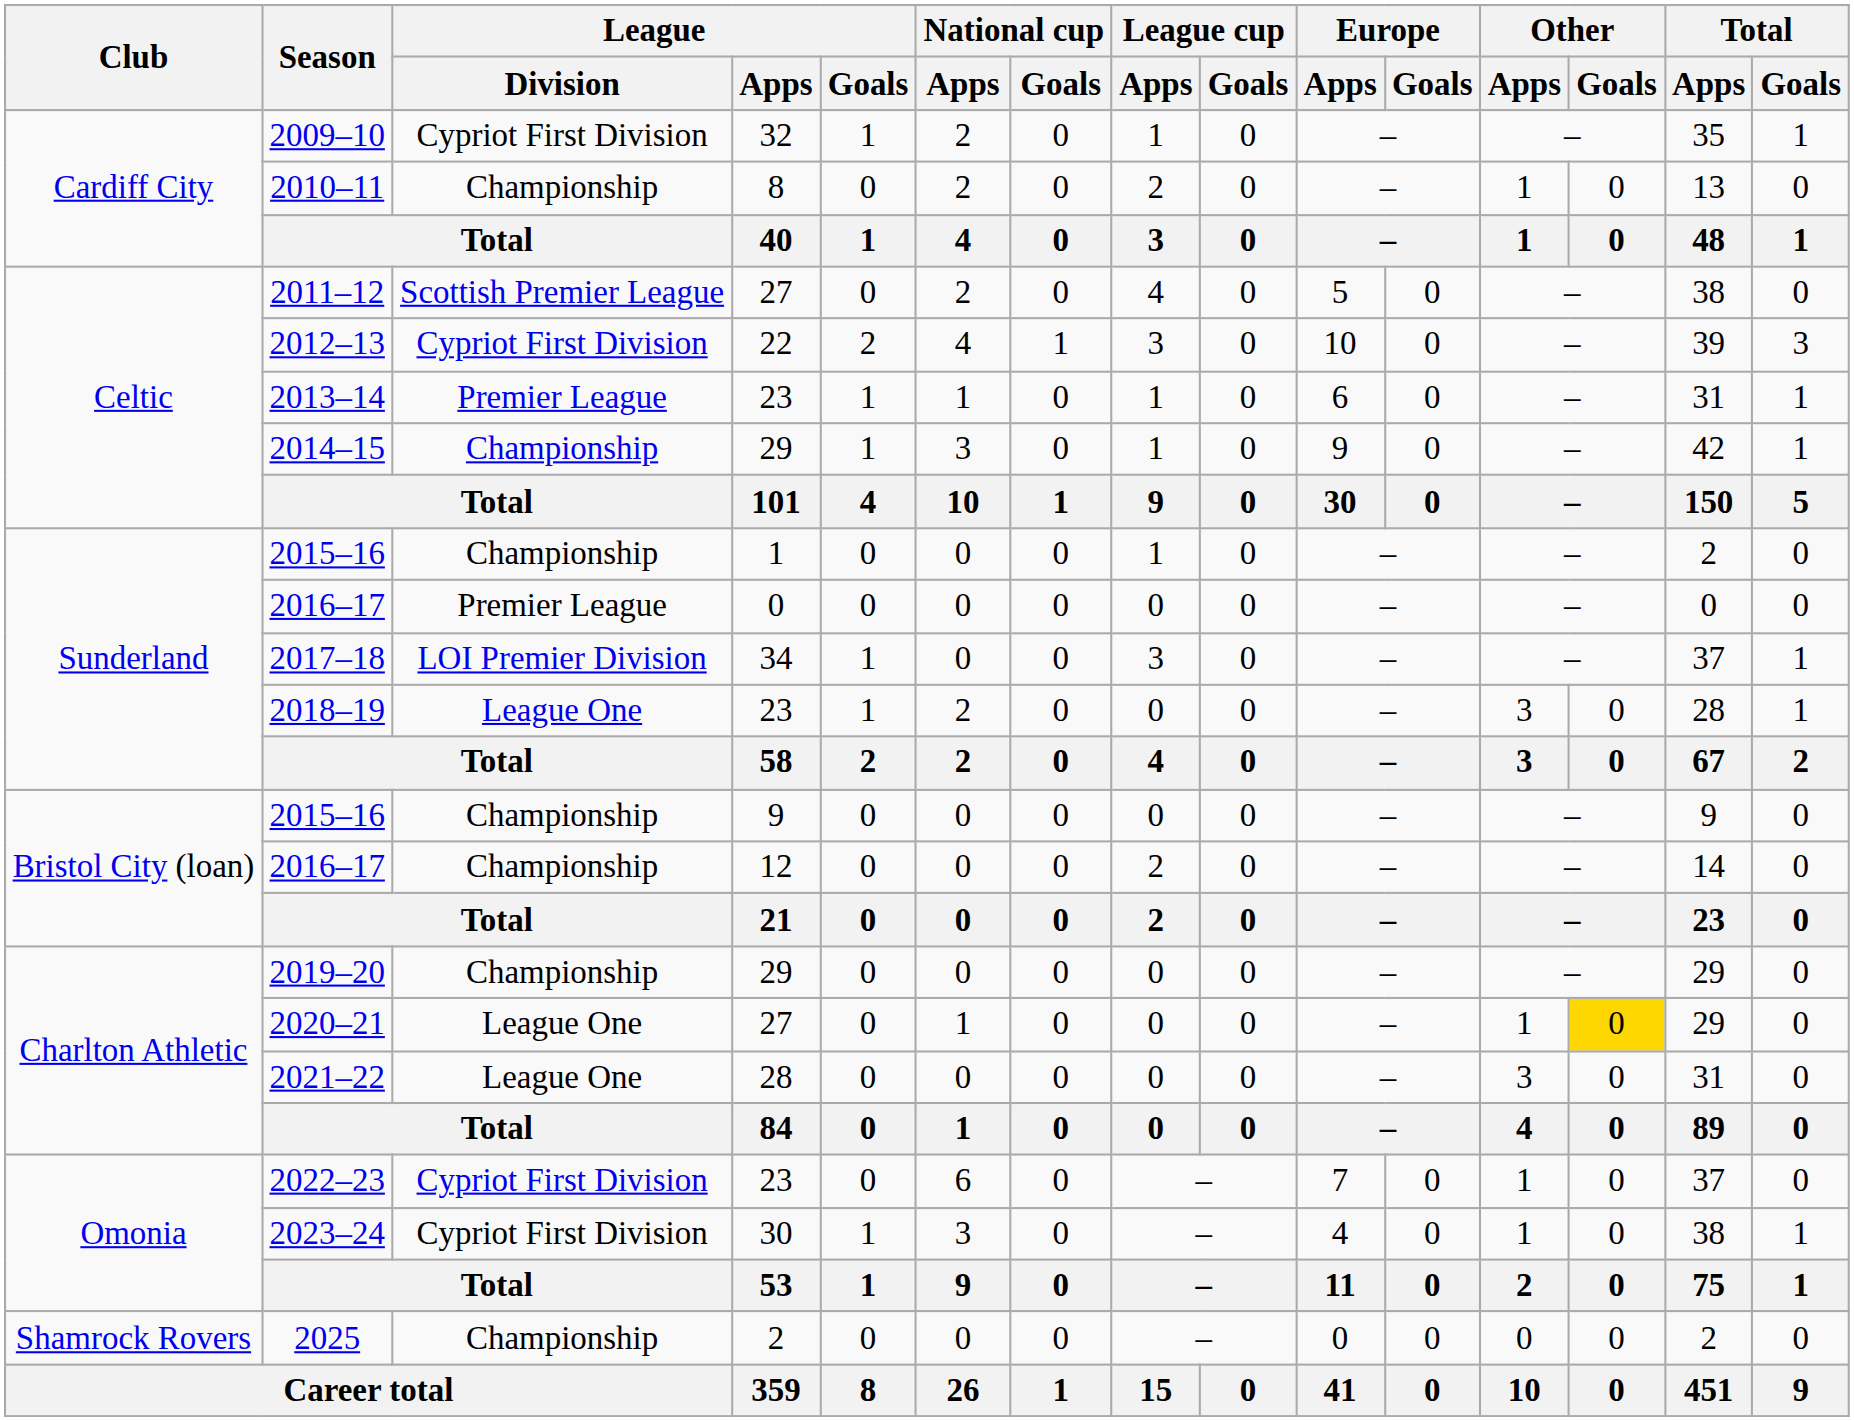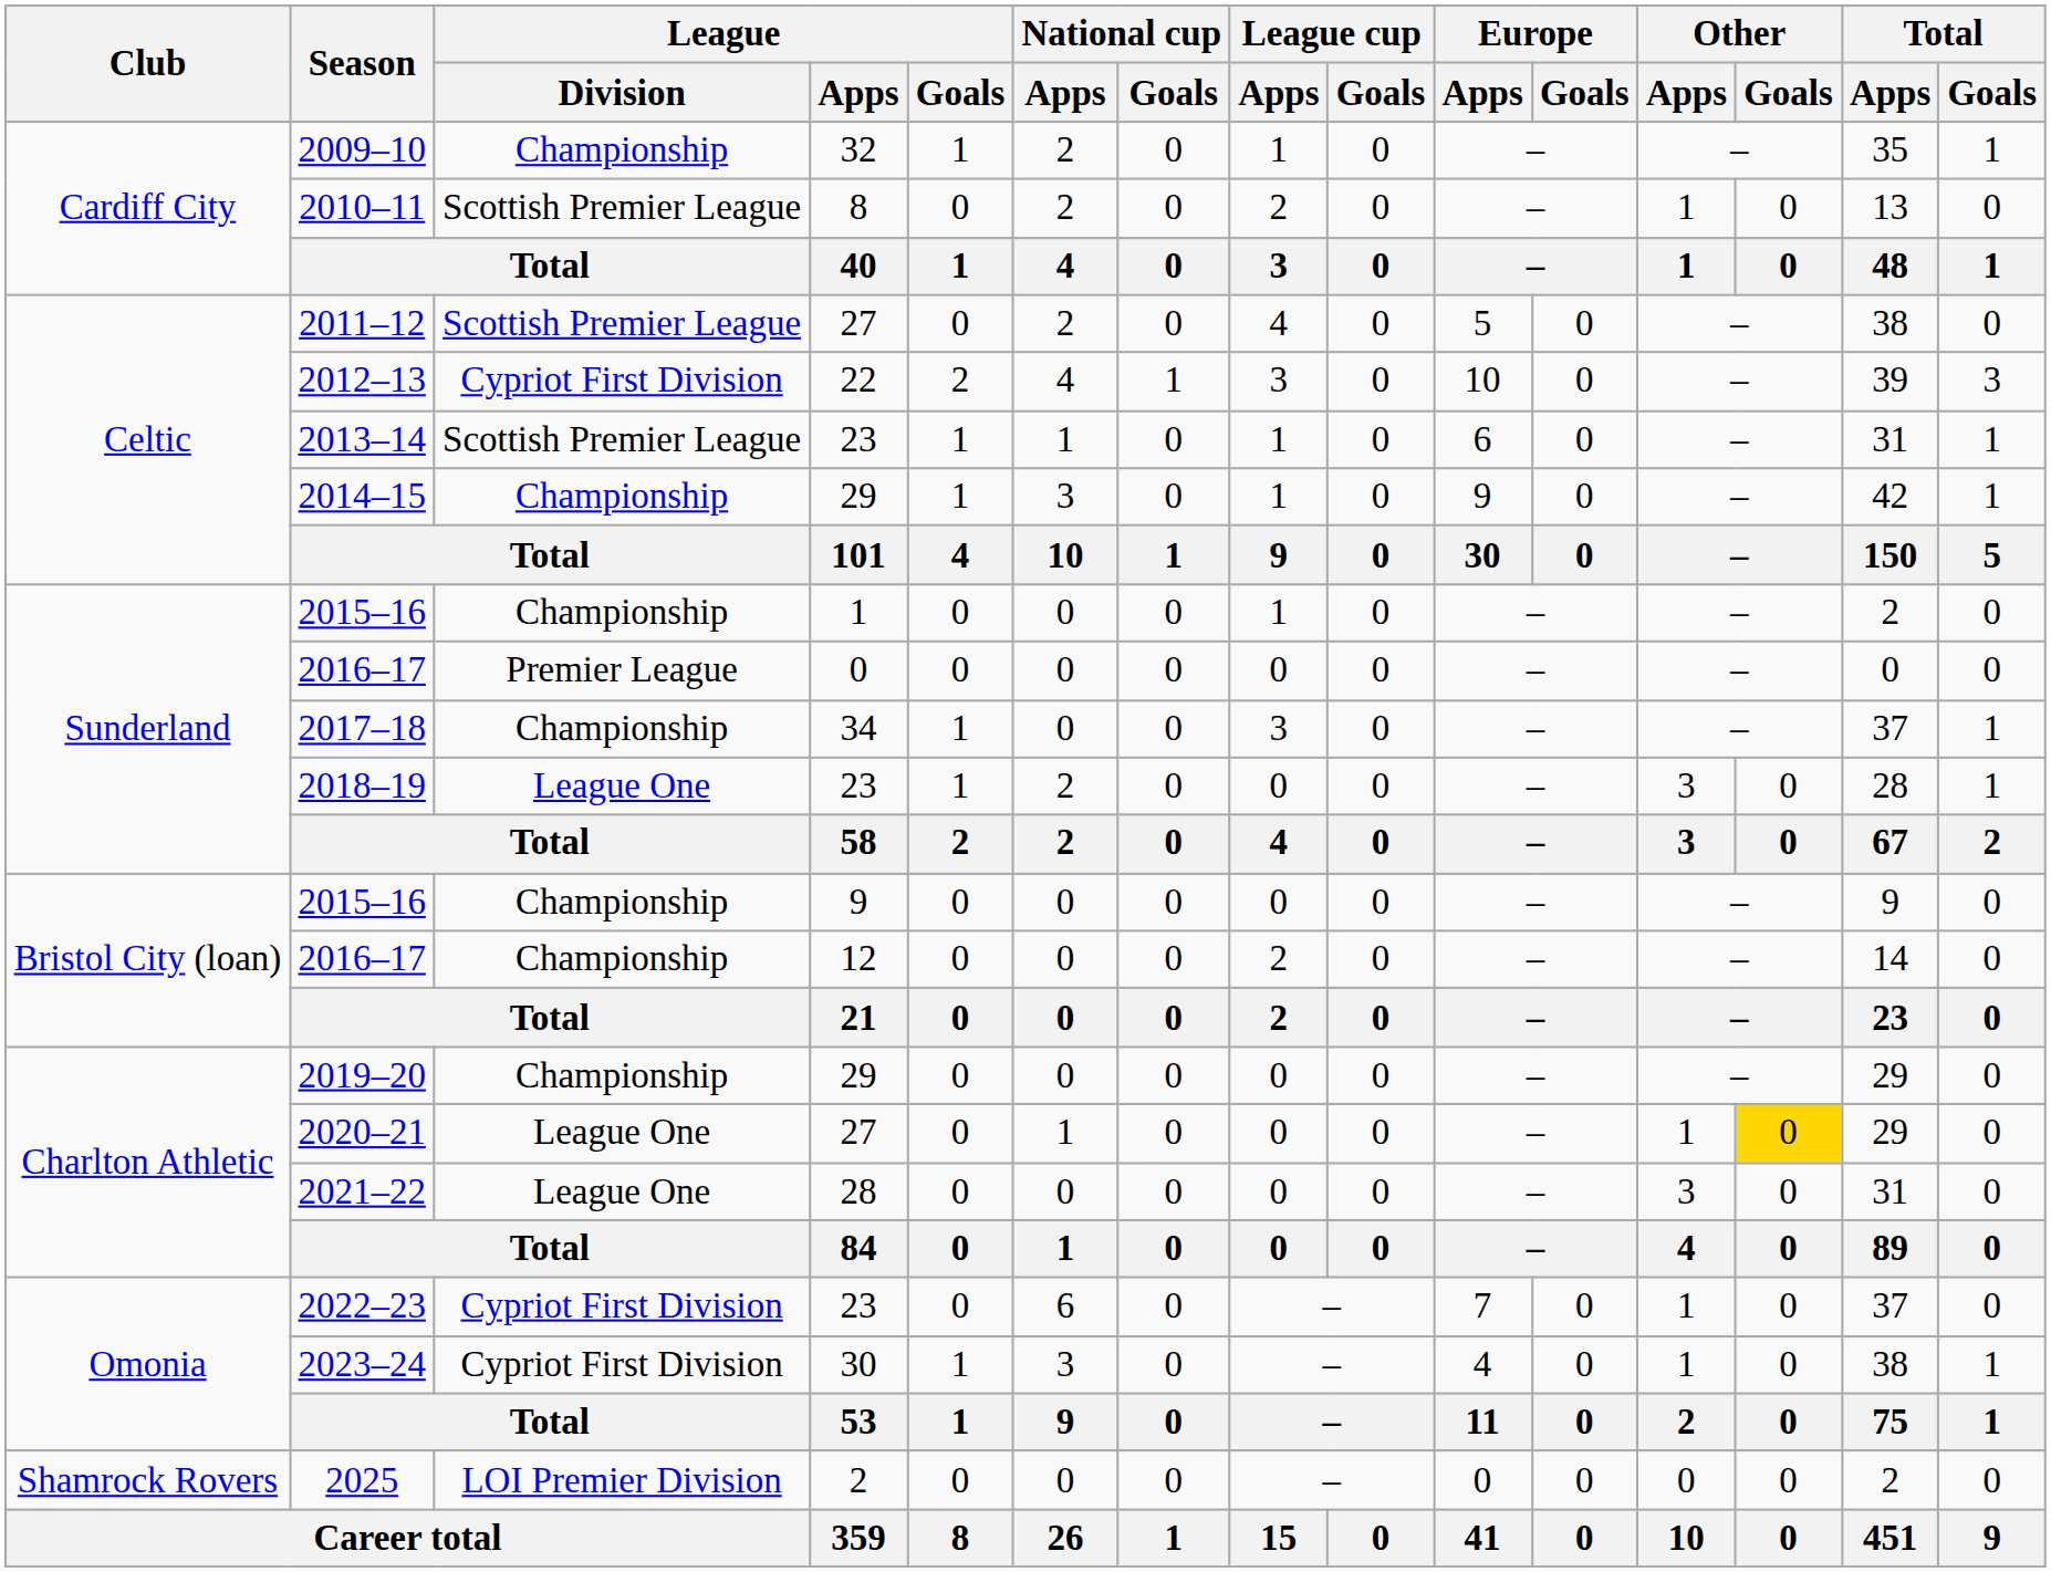2009–10 | League / Division: Cypriot First Division -> Championship
2010–11 | League / Division: Championship -> Scottish Premier League
2013–14 | League / Division: Premier League -> Scottish Premier League
2017–18 | League / Division: LOI Premier Division -> Championship
2025 | League / Division: Championship -> LOI Premier Division
